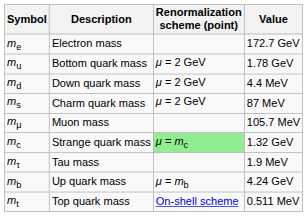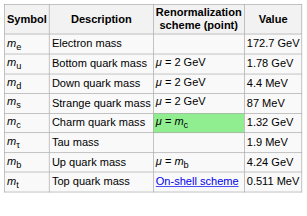ms | Description: Charm quark mass -> Strange quark mass
- row: mμ | Muon mass | 105.7 MeV
mc | Description: Strange quark mass -> Charm quark mass
